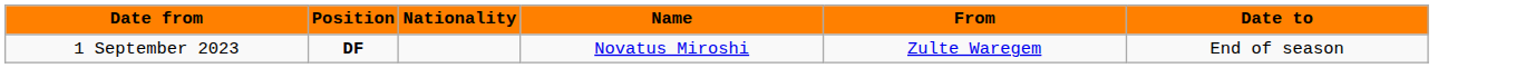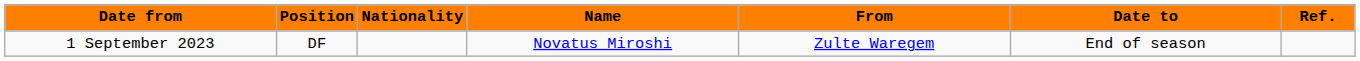+ column: Ref.
1 September 2023 | Position: bold -> normal
